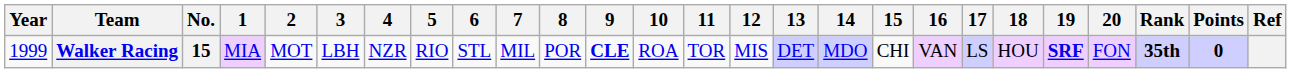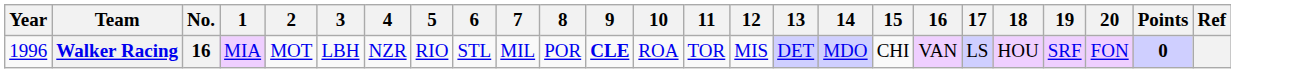- column: Rank | 35th
Walker Racing | Year: 1999 -> 1996
Walker Racing | No.: 15 -> 16
Walker Racing | 19: bold -> normal
